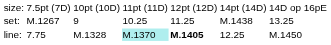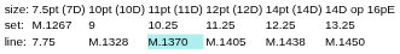set: | column 6: M.1438 -> 12.25
line: | column 5: bold -> normal
line: | column 6: 12.25 -> M.1438
